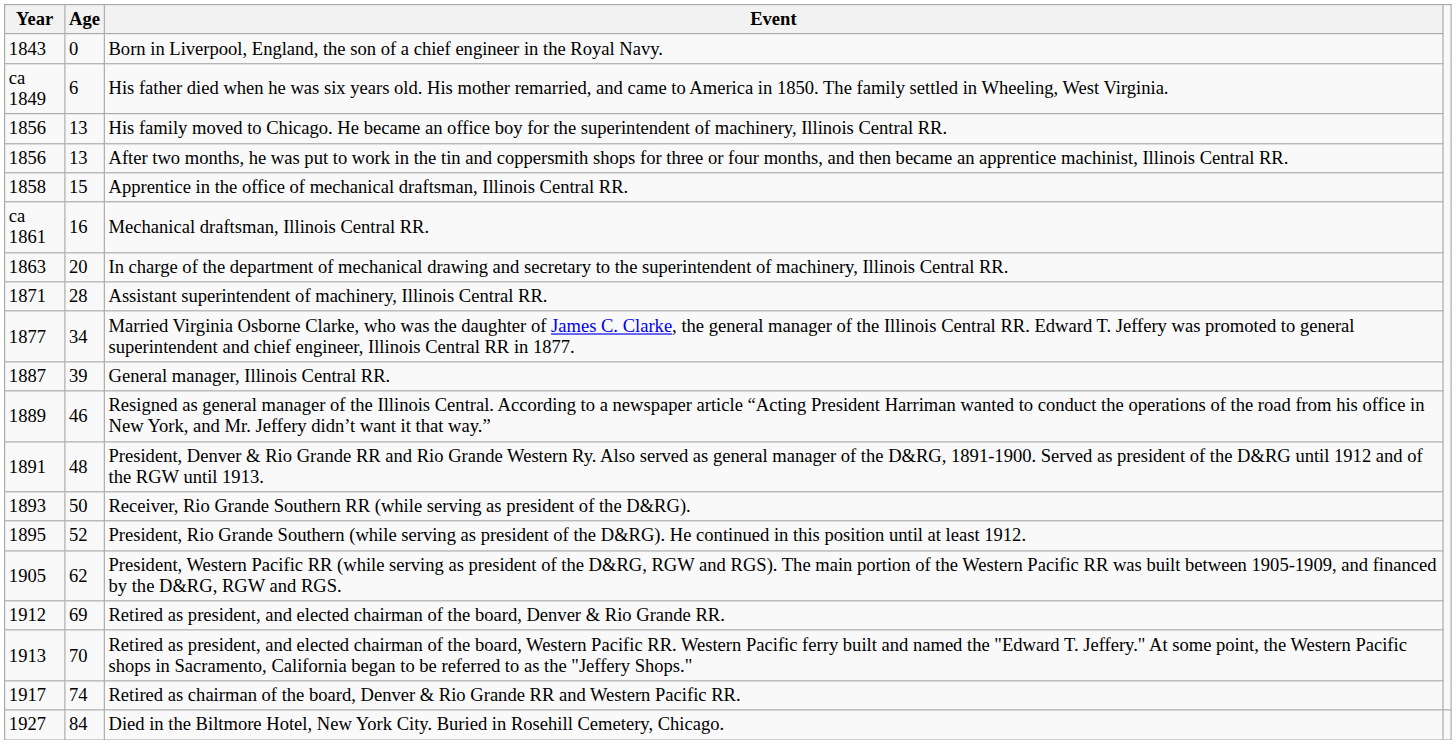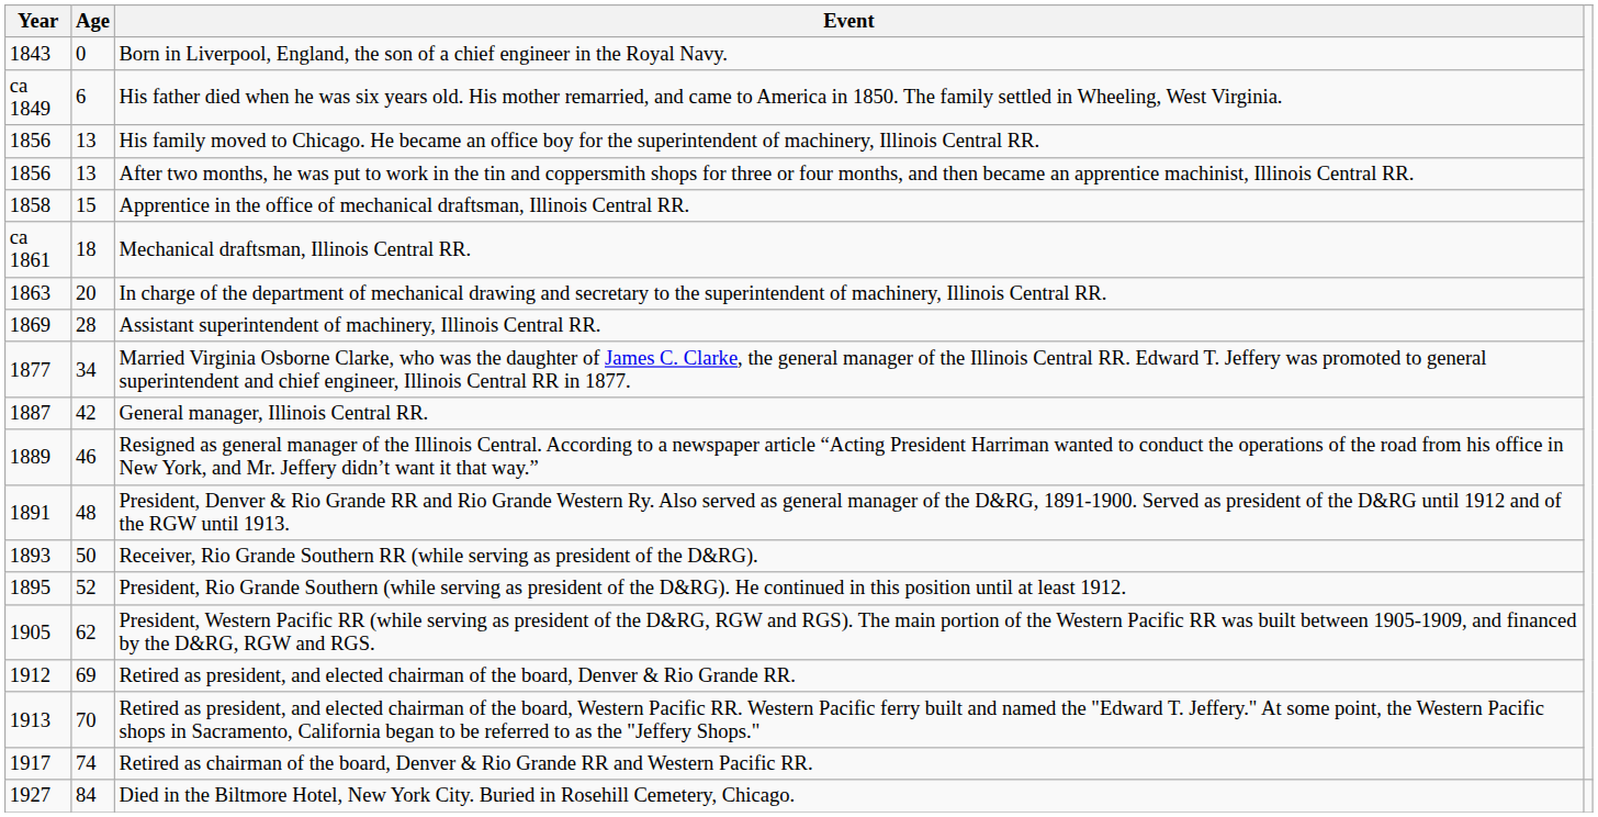Mechanical draftsman, Illinois Central RR. | Age: 16 -> 18
Assistant superintendent of machinery, Illinois Central RR. | Year: 1871 -> 1869
General manager, Illinois Central RR. | Age: 39 -> 42
